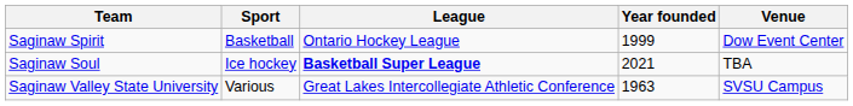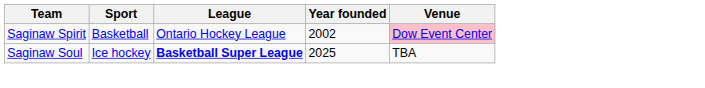Saginaw Spirit | Year founded: 1999 -> 2002
Saginaw Spirit | Venue: no background -> pink background
Saginaw Soul | Year founded: 2021 -> 2025
- row: Saginaw Valley State University | Various | Great Lakes Intercollegiate Athletic Conference | 1963 | SVSU Campus
